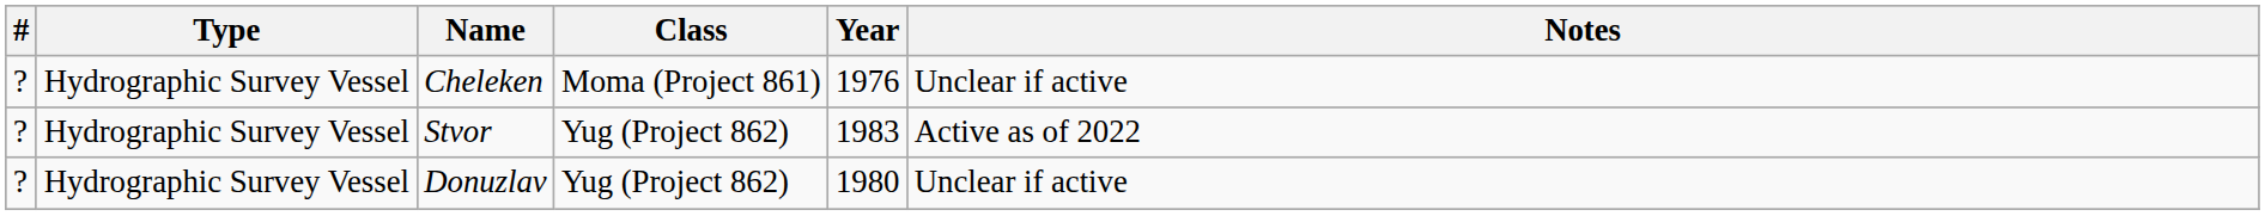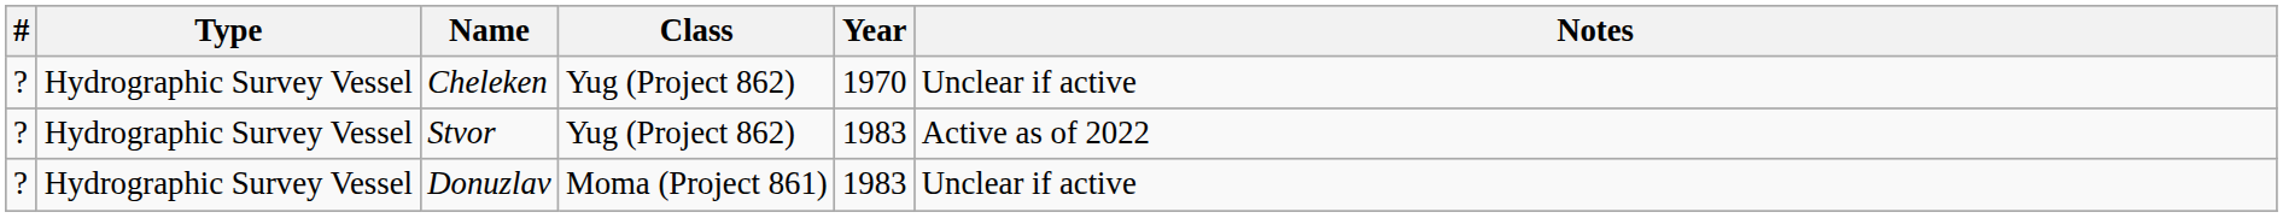Cheleken | Class: Moma (Project 861) -> Yug (Project 862)
Cheleken | Year: 1976 -> 1970
Donuzlav | Class: Yug (Project 862) -> Moma (Project 861)
Donuzlav | Year: 1980 -> 1983
